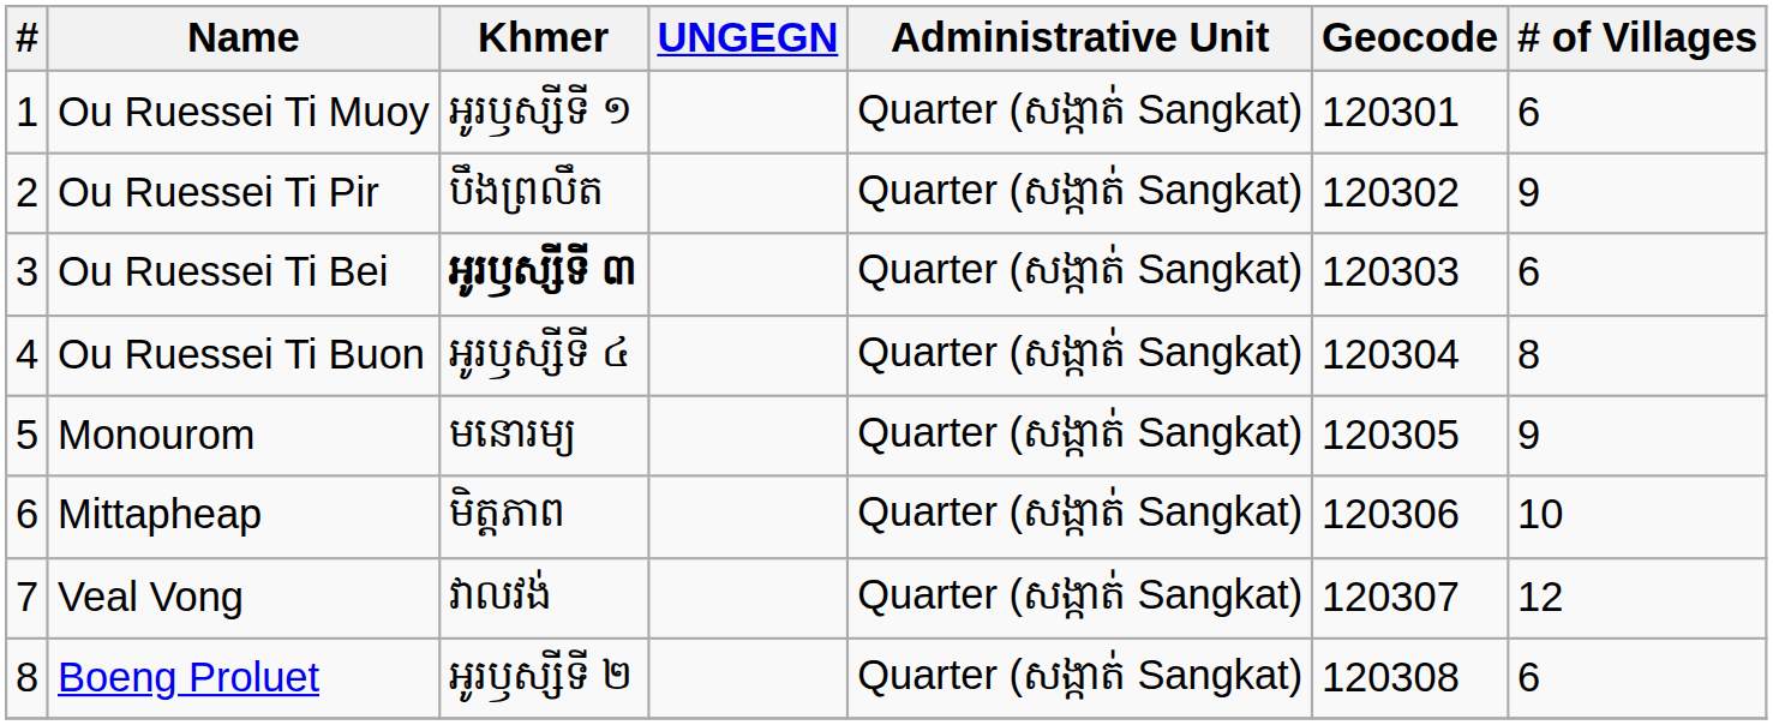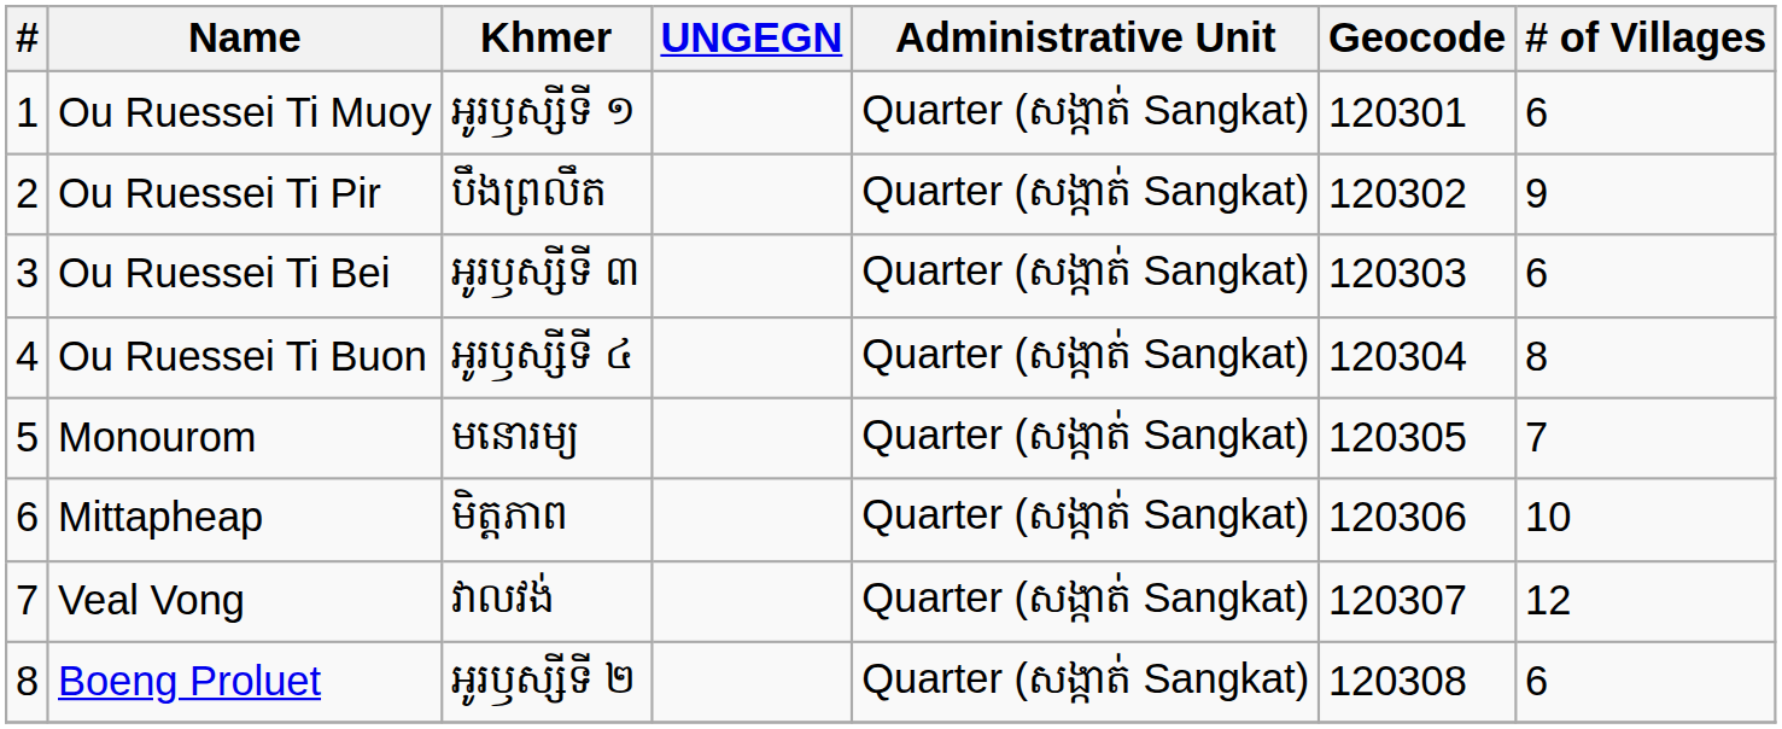Ou Ruessei Ti Bei | Khmer: bold -> normal
Monourom | # of Villages: 9 -> 7
